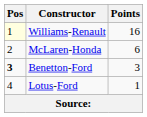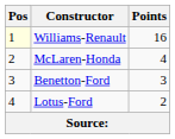McLaren-Honda | Points: 6 -> 4
Benetton-Ford | Pos: bold -> normal
Lotus-Ford | Points: 1 -> 2
